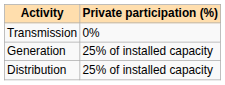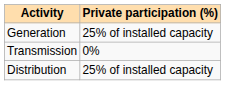rows swapped: Generation <-> Transmission
